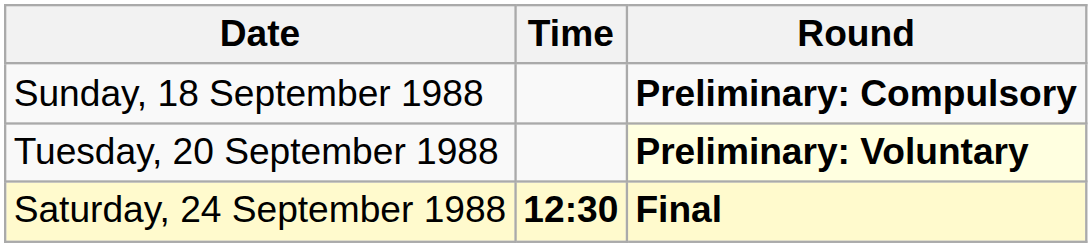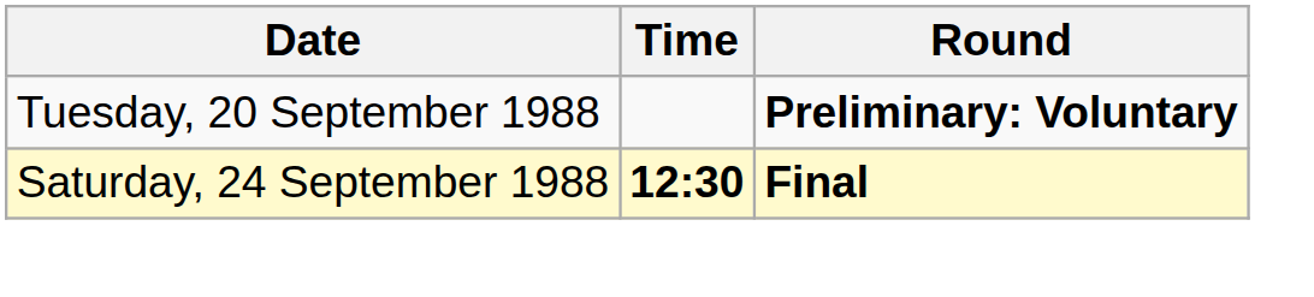- row: Sunday, 18 September 1988 | Preliminary: Compulsory
Tuesday, 20 September 1988 | Round: lightyellow background -> no background
